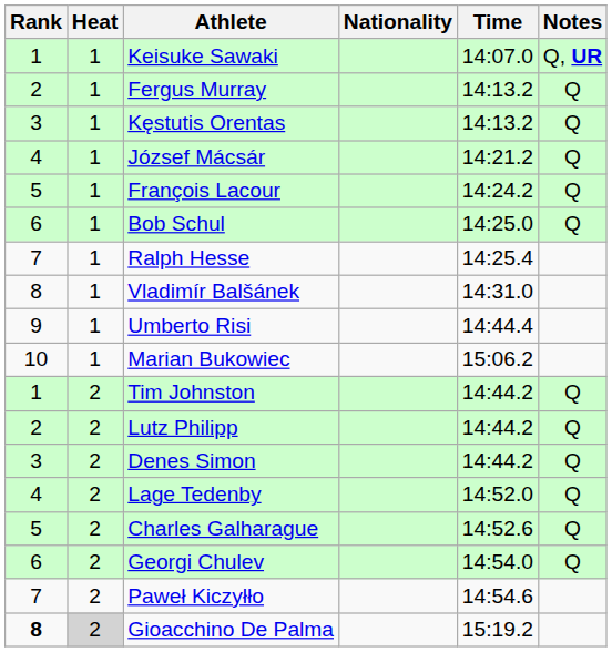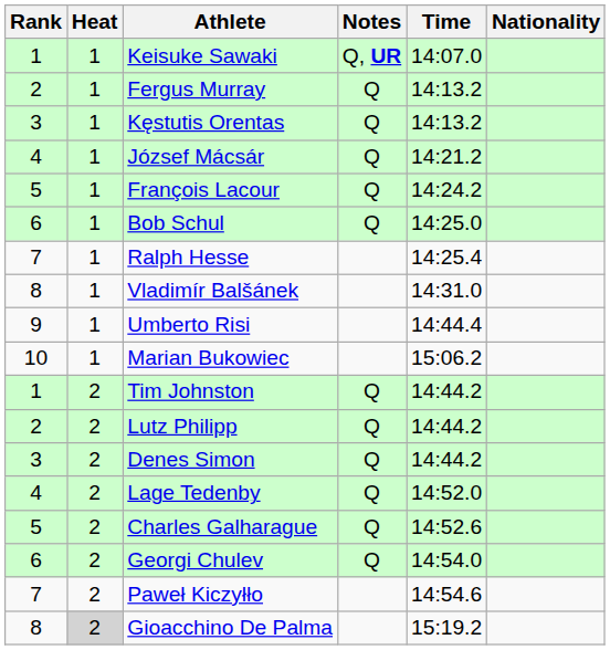columns swapped: Nationality <-> Notes
Gioacchino De Palma | Rank: bold -> normal
